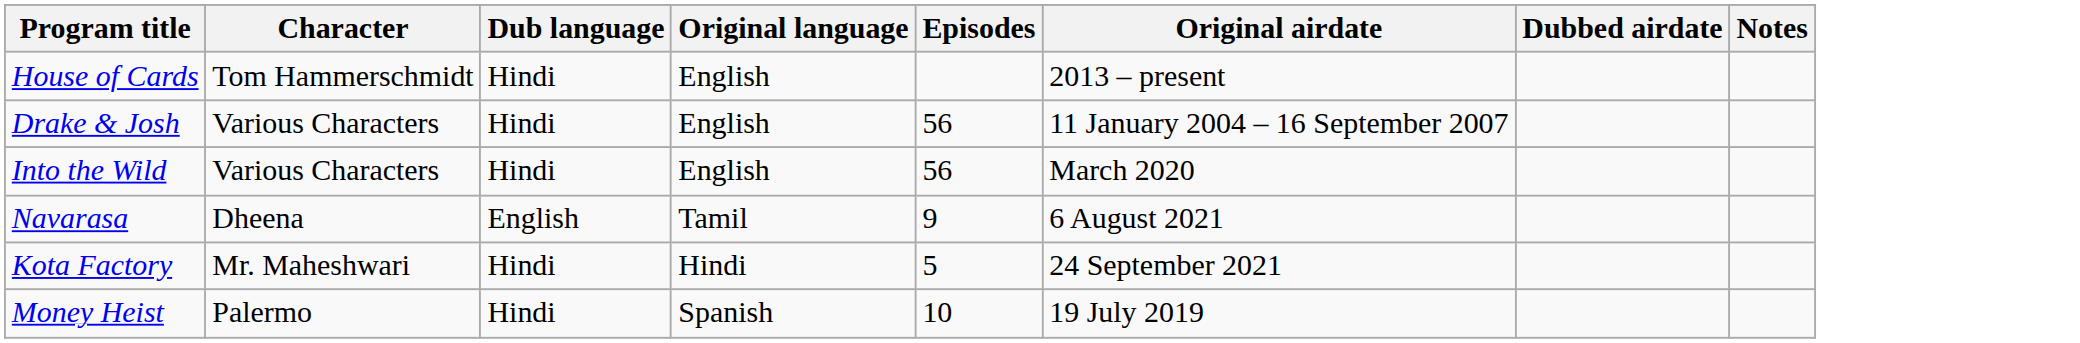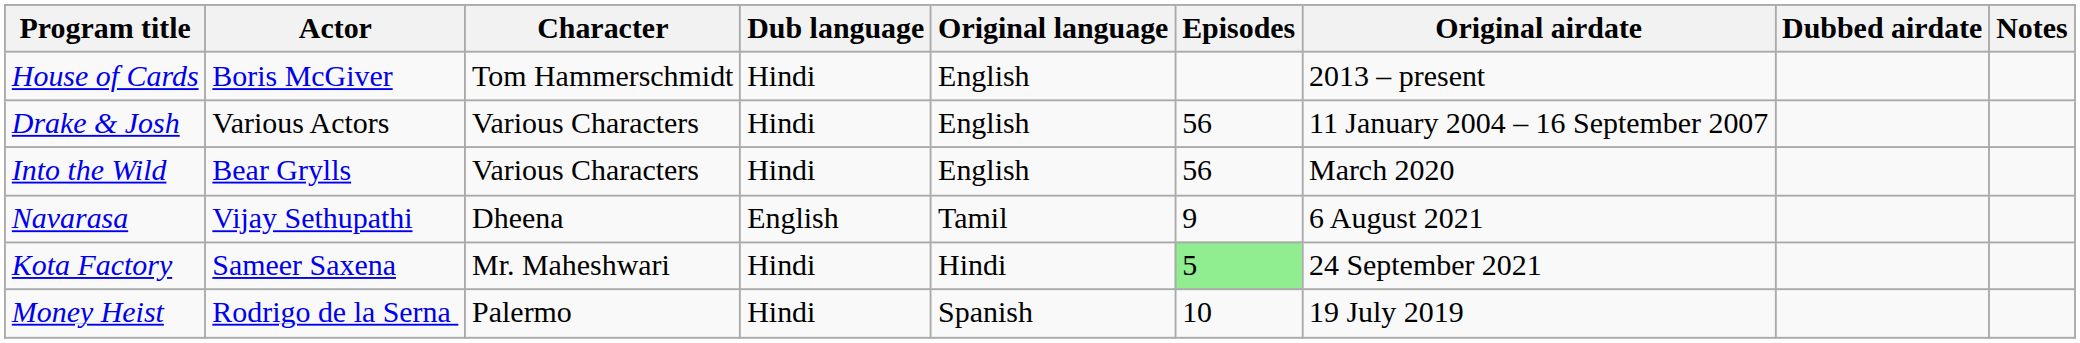+ column: Actor | Boris McGiver | Various Actors | Bear Grylls | Vijay Sethupathi | Sameer Saxena | Rodrigo de la Serna
Kota Factory | Episodes: no background -> lightgreen background
